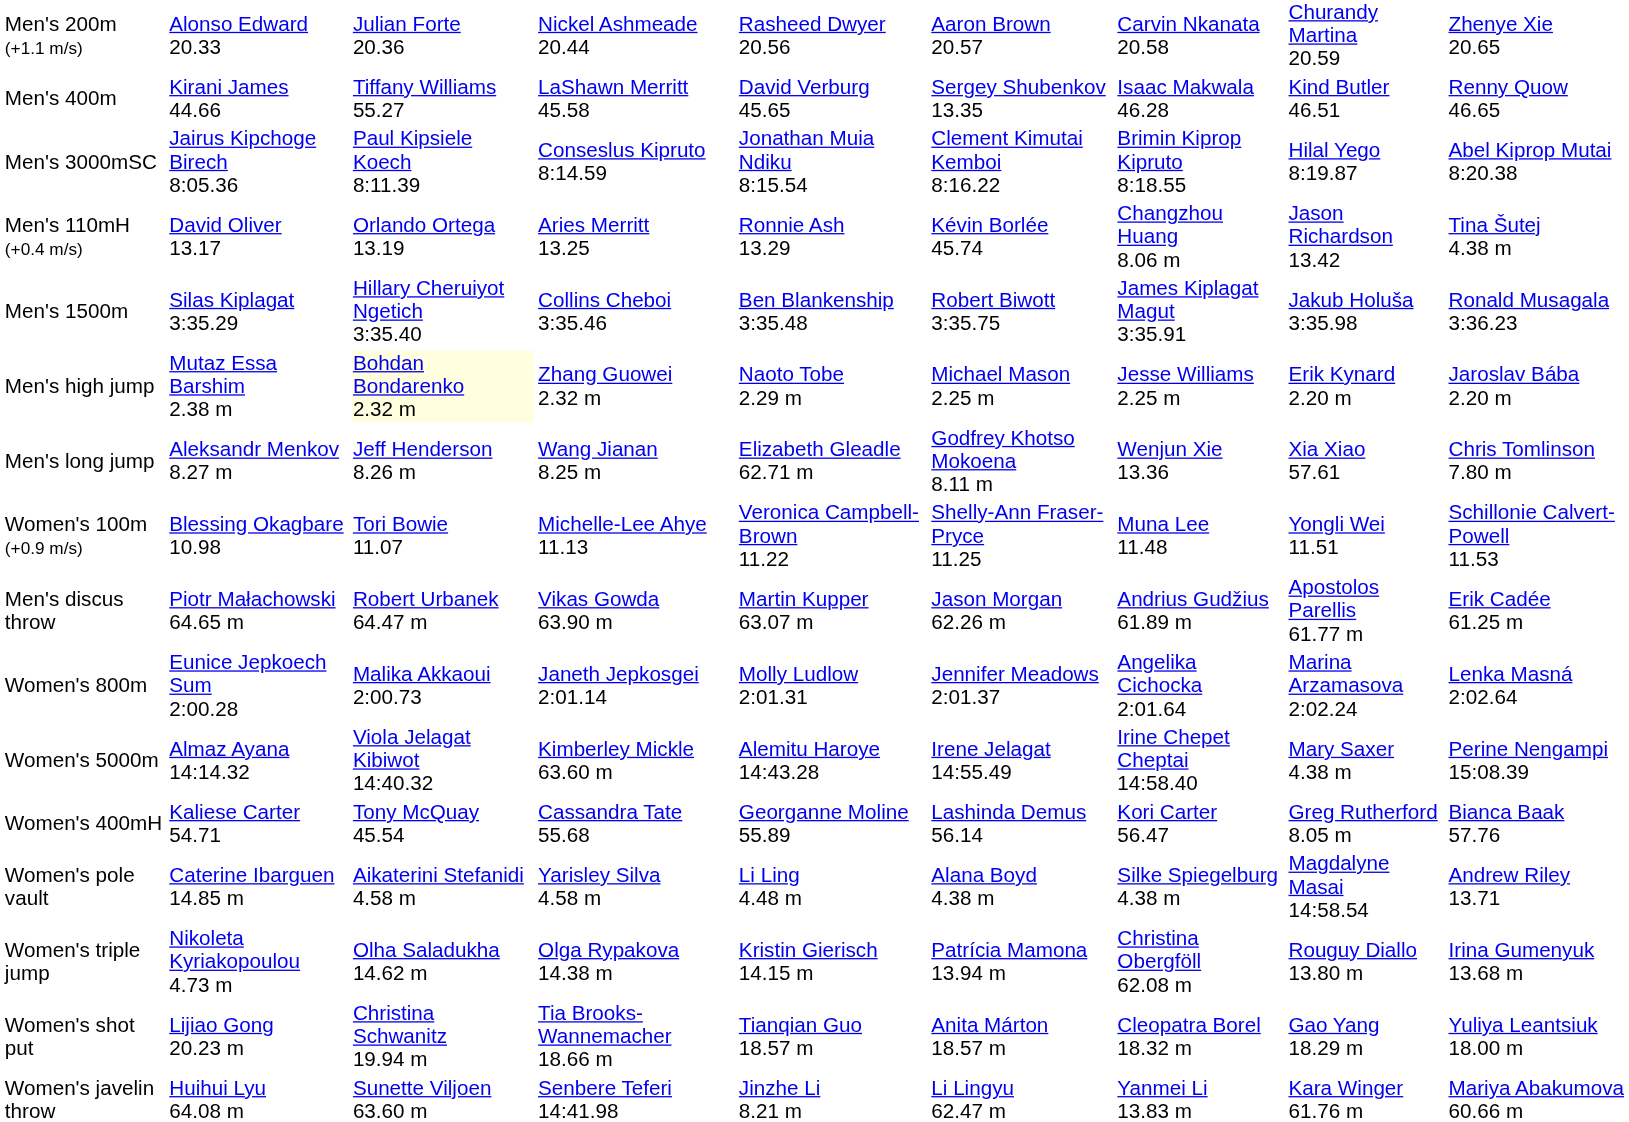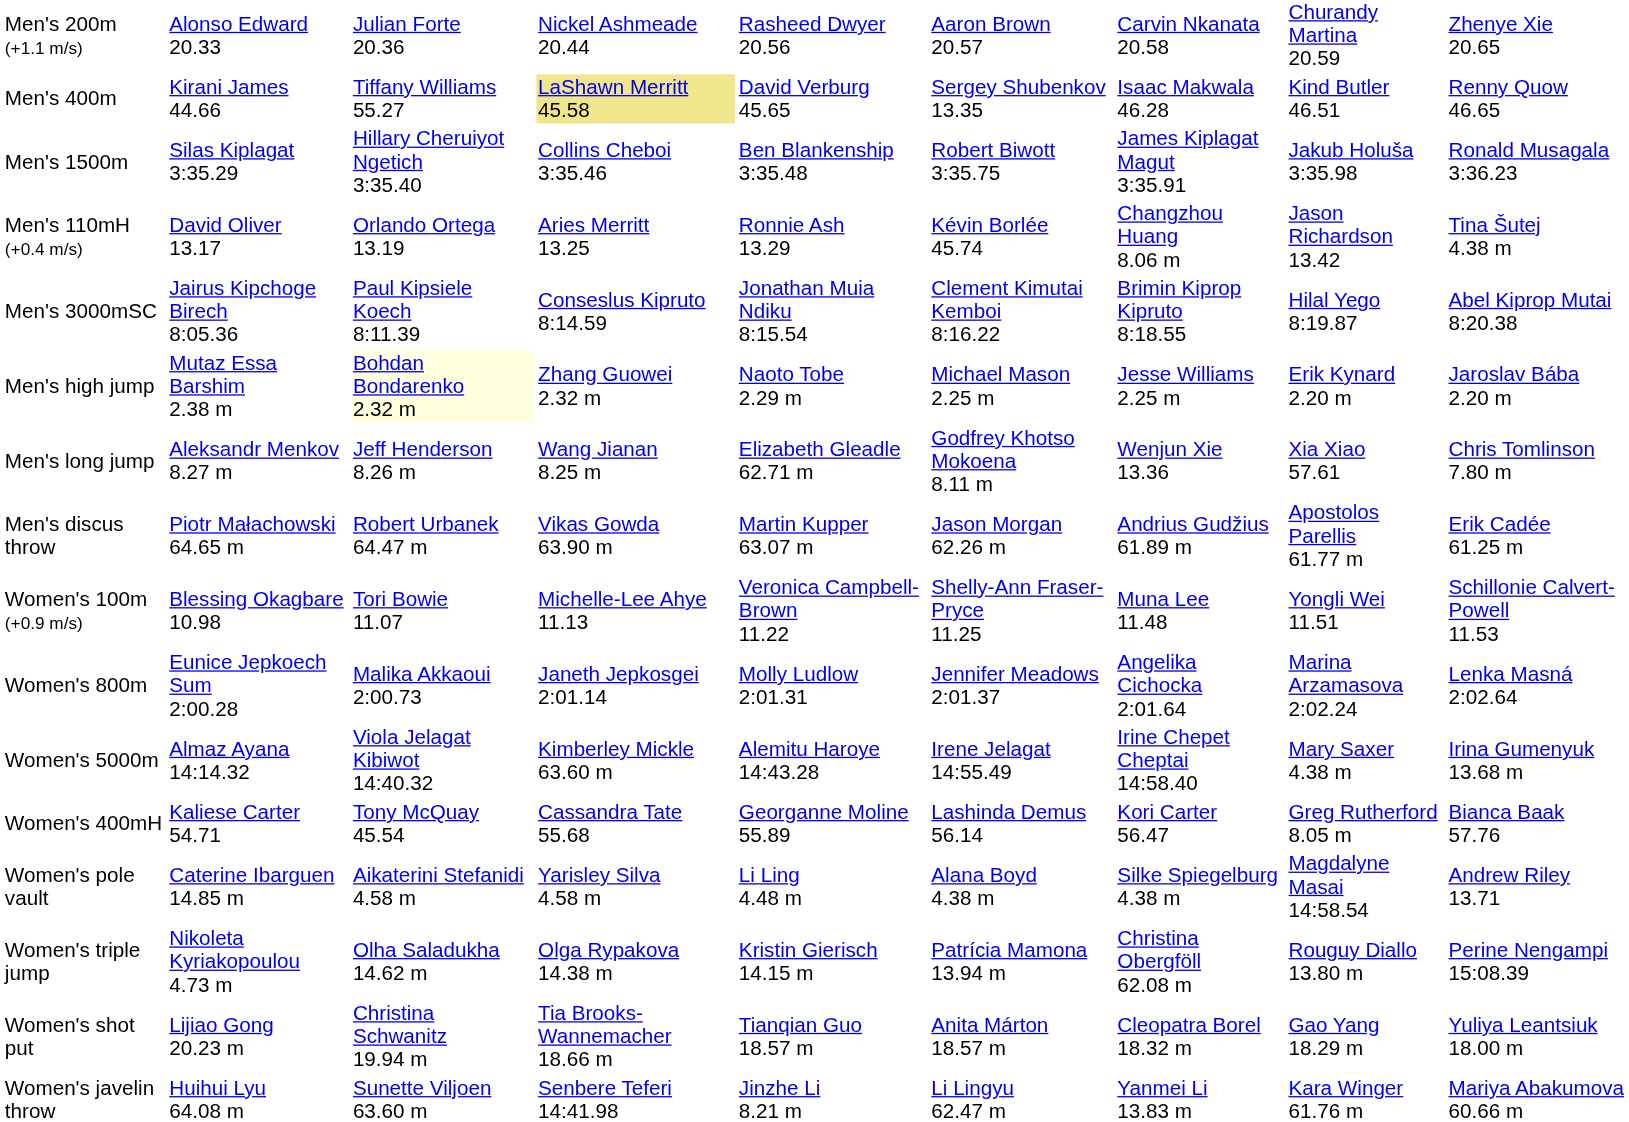Men's 400m | column 4: no background -> khaki background
rows swapped: Men's 1500m <-> Men's 3000mSC
rows swapped: Men's discus throw <-> Women's 100m (+0.9 m/s)
Women's 5000m | column 9: Perine Nengampi 15:08.39 -> Irina Gumenyuk 13.68 m
Women's triple jump | column 9: Irina Gumenyuk 13.68 m -> Perine Nengampi 15:08.39
